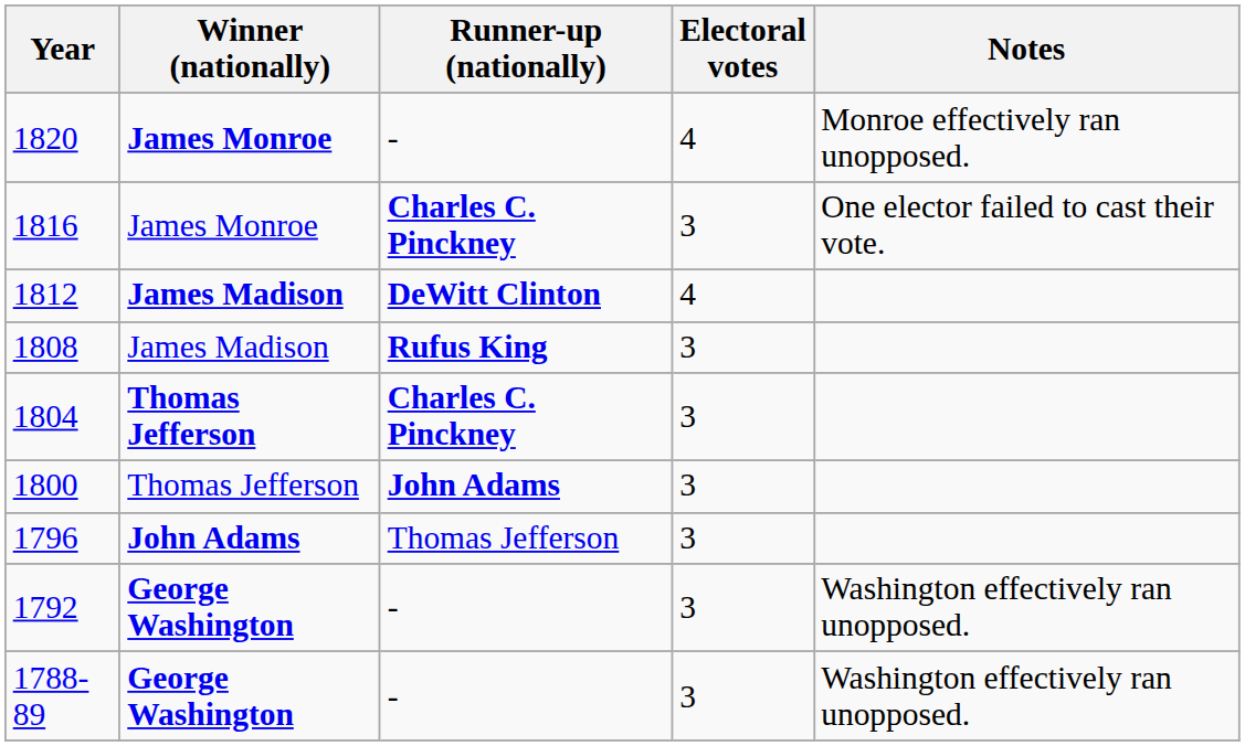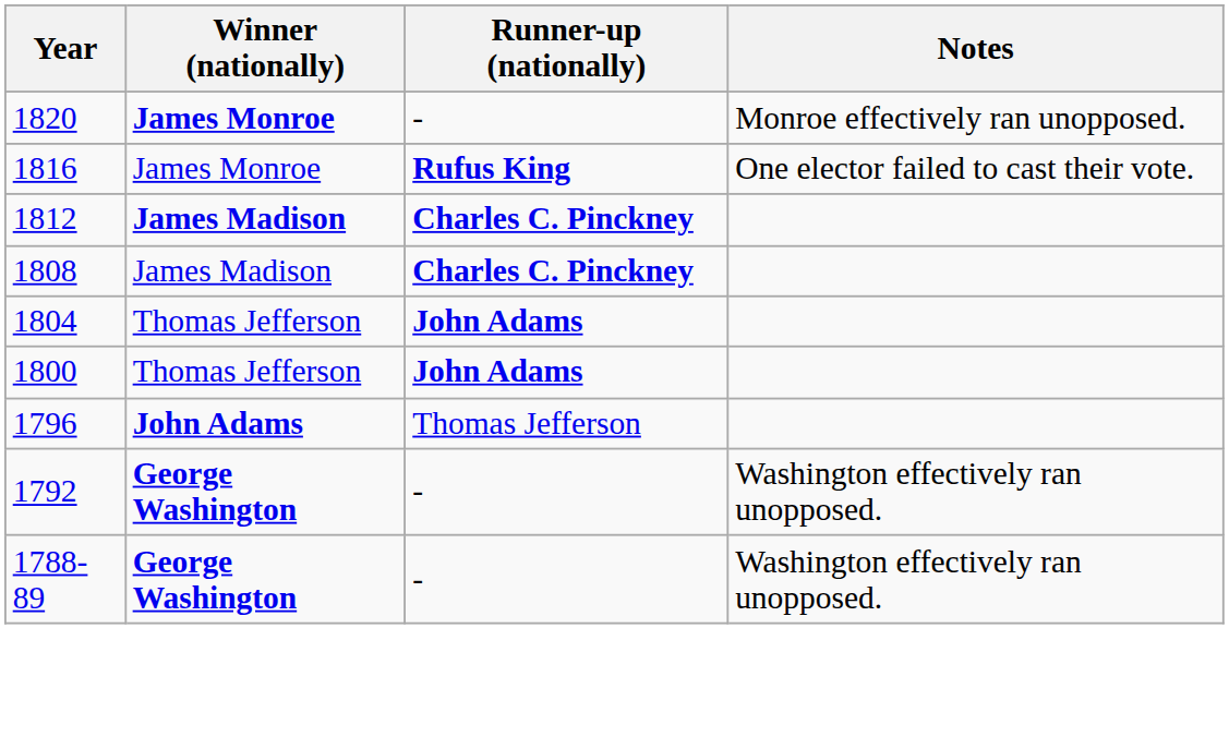- column: Electoral votes | 4 | 3 | 4 | 3 | 3 | 3 | 3 | 3 | 3
1816 | Runner-up (nationally): Charles C. Pinckney -> Rufus King
1812 | Runner-up (nationally): DeWitt Clinton -> Charles C. Pinckney
1808 | Runner-up (nationally): Rufus King -> Charles C. Pinckney
1804 | Winner (nationally): bold -> normal
1804 | Runner-up (nationally): Charles C. Pinckney -> John Adams
